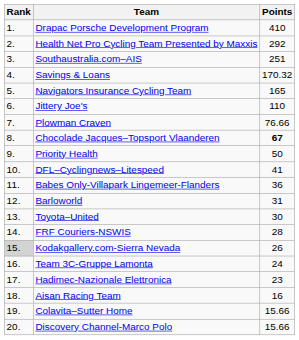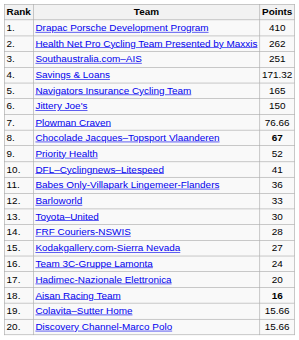Health Net Pro Cycling Team Presented by Maxxis | Points: 292 -> 262
Savings & Loans | Points: 170.32 -> 171.32
Jittery Joe's | Points: 110 -> 150
Priority Health | Points: 50 -> 52
Barloworld | Points: 31 -> 33
Kodakgallery.com-Sierra Nevada | Rank: lightgrey background -> no background
Kodakgallery.com-Sierra Nevada | Points: 26 -> 27
Hadimec-Nazionale Elettronica | Points: 23 -> 20
Aisan Racing Team | Points: normal -> bold
